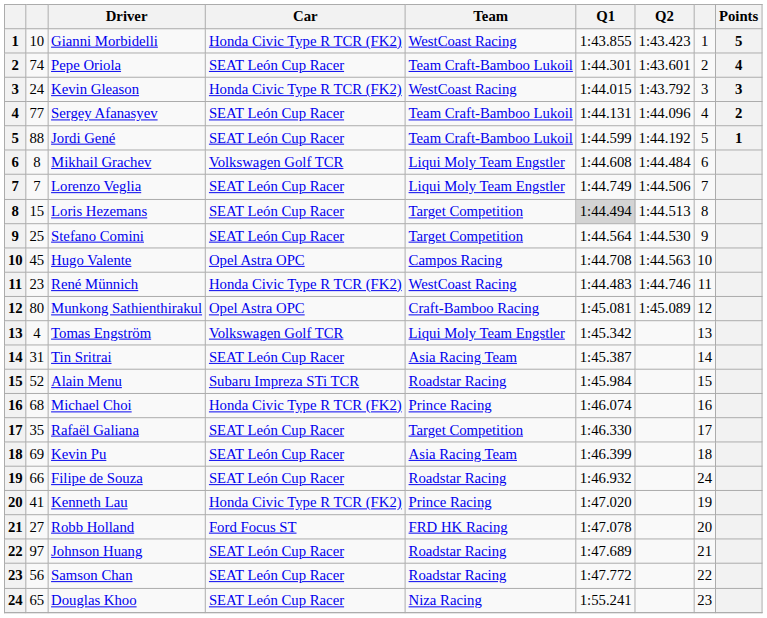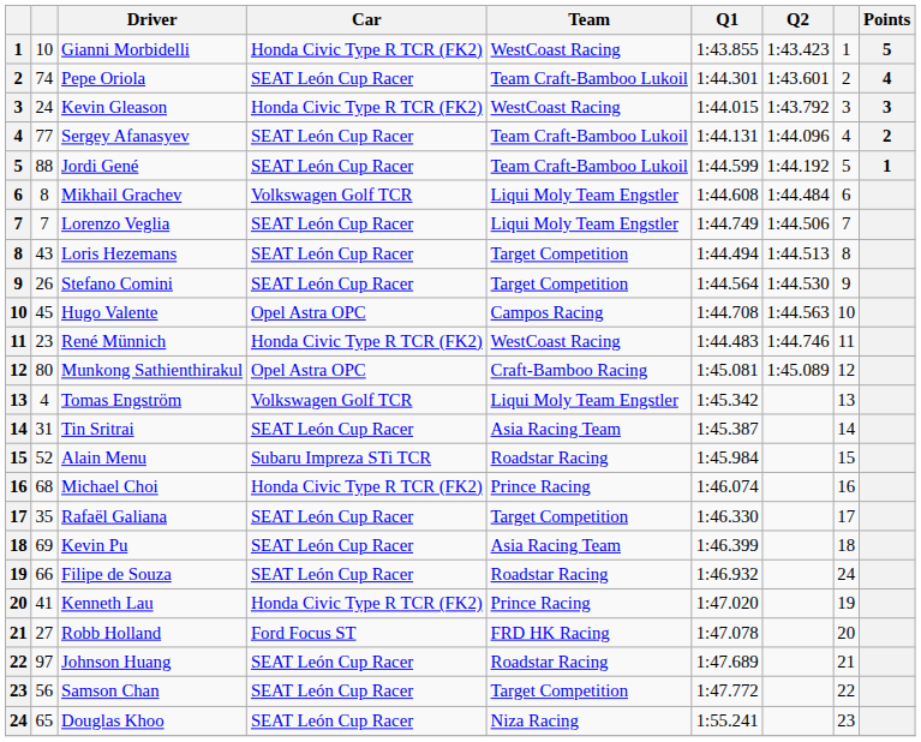Loris Hezemans | column 2: 15 -> 43
Loris Hezemans | Q1: lightgrey background -> no background
Stefano Comini | column 2: 25 -> 26
Samson Chan | Team: Roadstar Racing -> Target Competition
